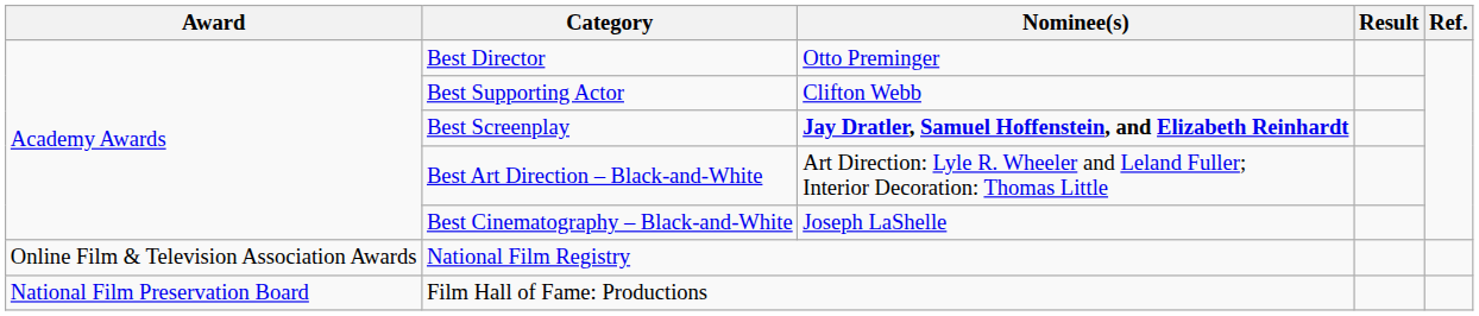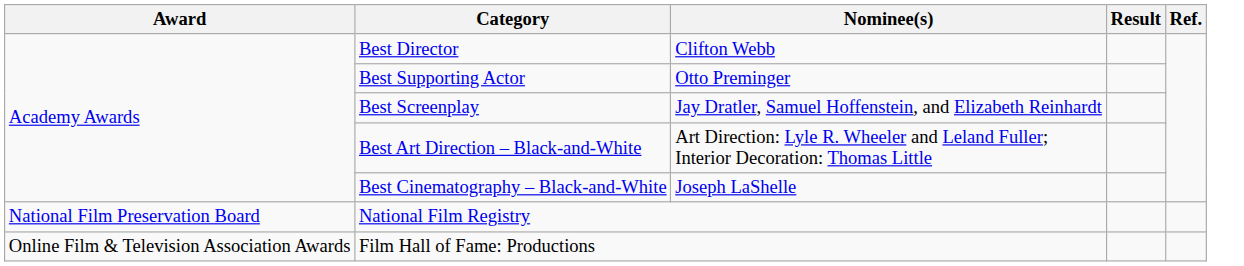Best Director | Nominee(s): Otto Preminger -> Clifton Webb
Best Supporting Actor | Nominee(s): Clifton Webb -> Otto Preminger
Best Screenplay | Nominee(s): bold -> normal
National Film Registry | Award: Online Film & Television Association Awards -> National Film Preservation Board
Film Hall of Fame: Productions | Award: National Film Preservation Board -> Online Film & Television Association Awards
